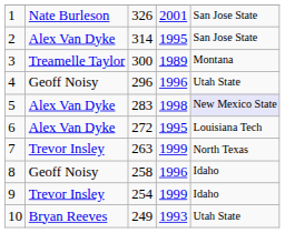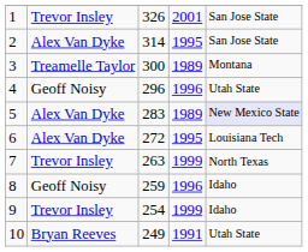1 | column 2: Nate Burleson -> Trevor Insley
5 | column 4: 1998 -> 1989
8 | column 3: 258 -> 259
10 | column 4: 1993 -> 1991
